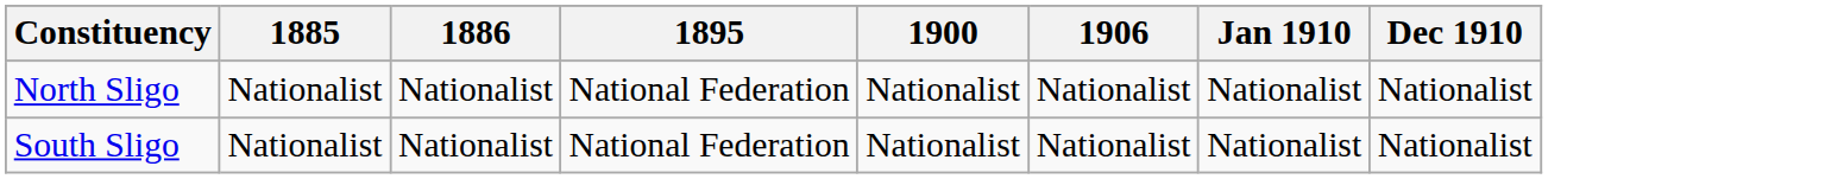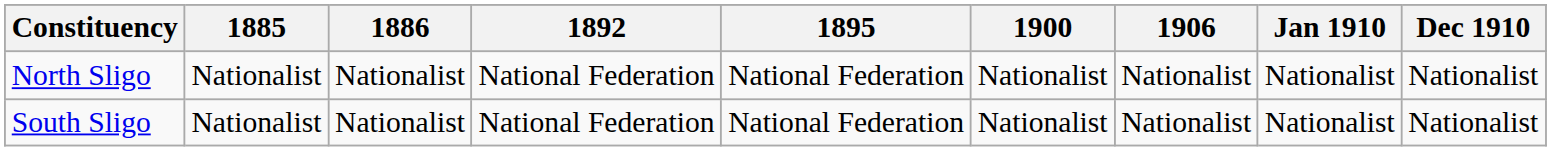+ column: 1892 | National Federation | National Federation
